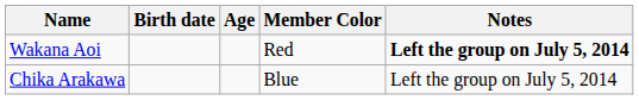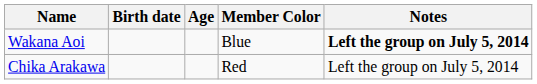Wakana Aoi | Member Color: Red -> Blue
Chika Arakawa | Member Color: Blue -> Red
